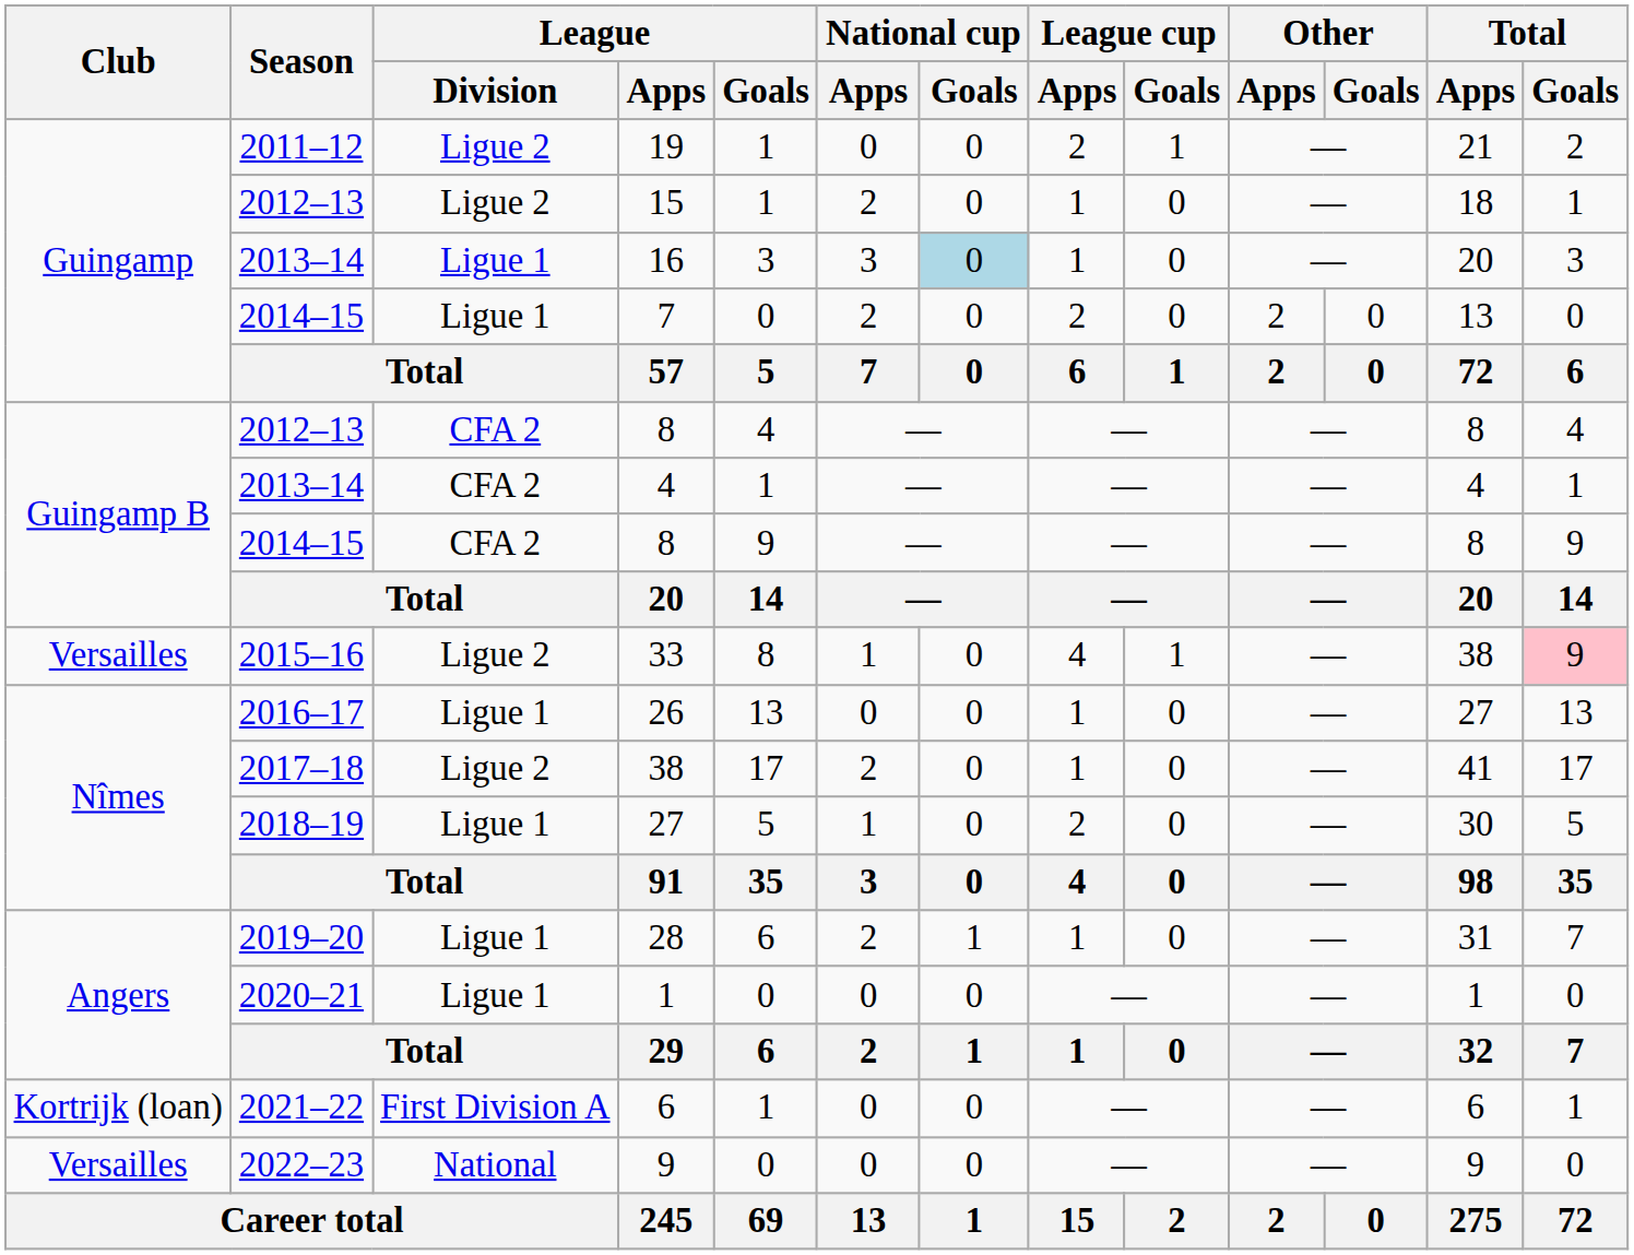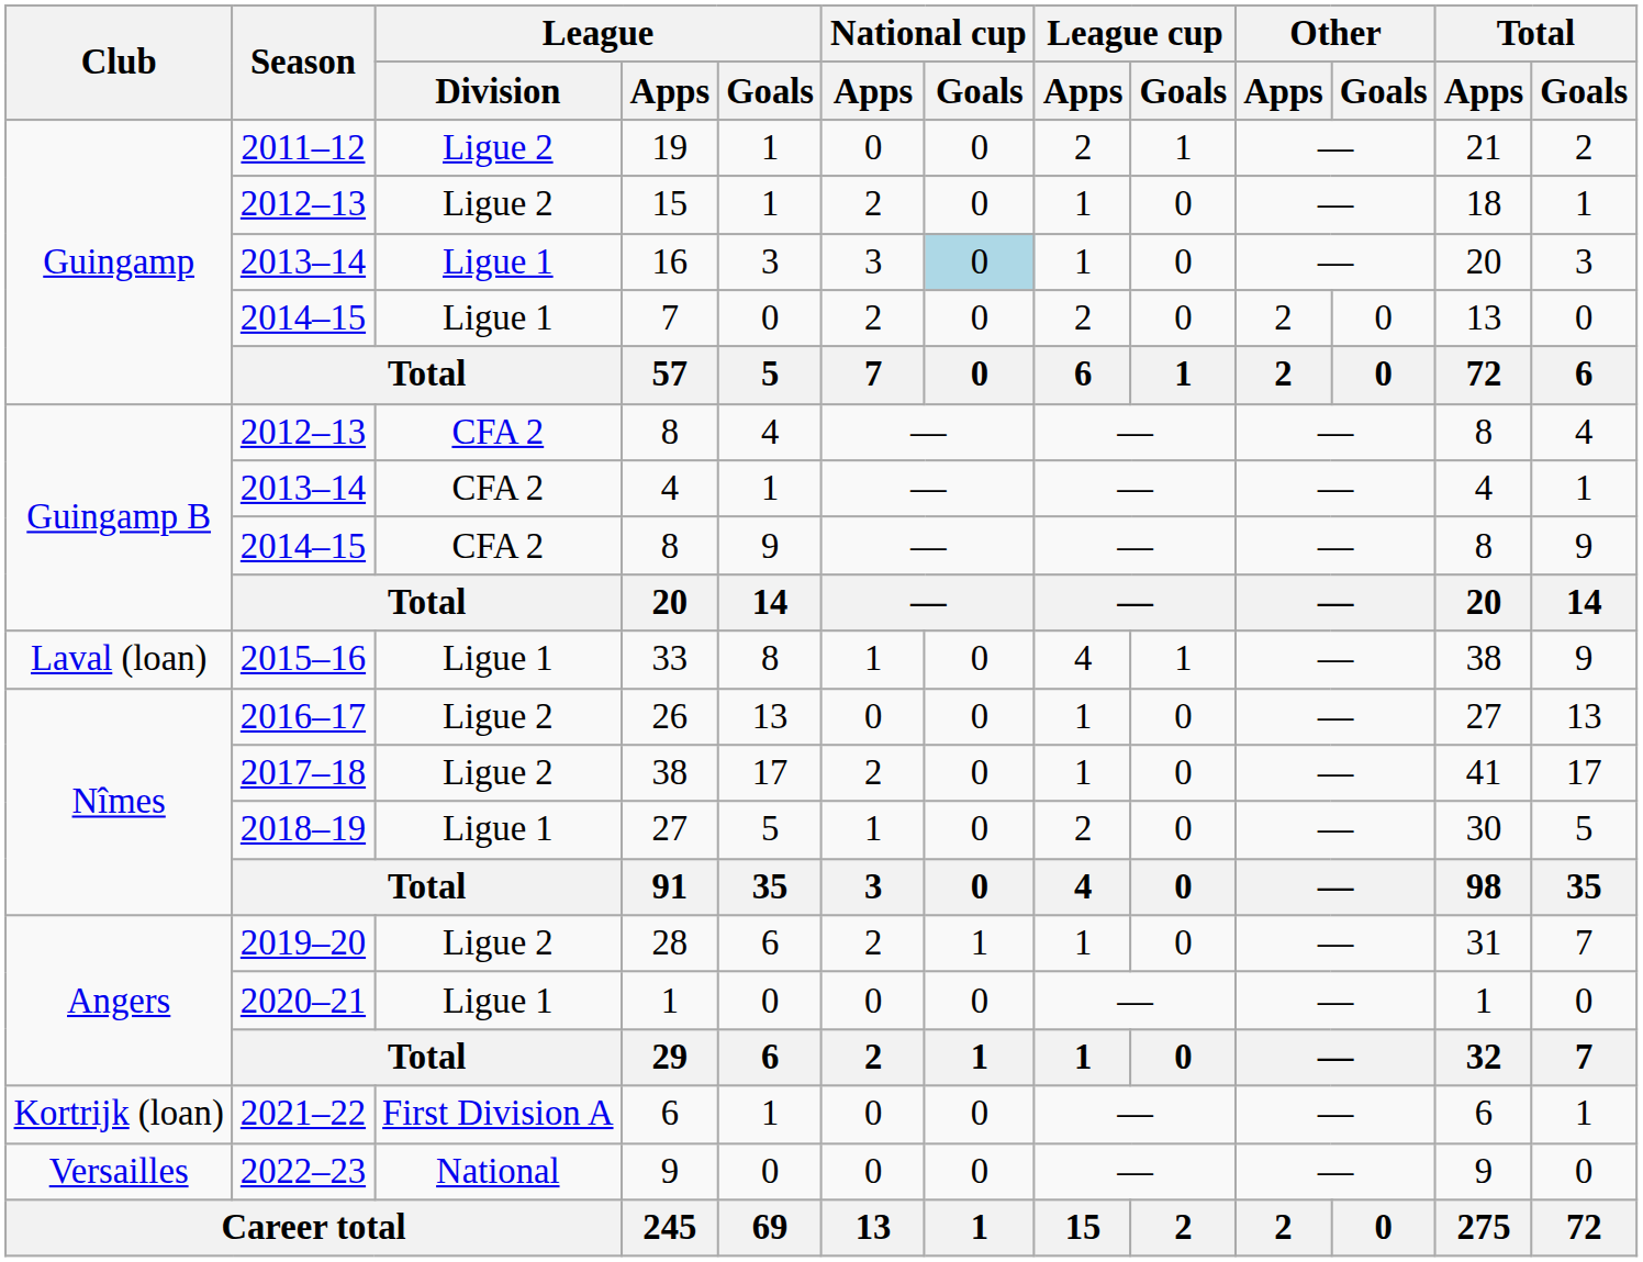33 | Club: Versailles -> Laval (loan)
33 | League / Division: Ligue 2 -> Ligue 1
33 | Total / Goals: pink background -> no background
26 | League / Division: Ligue 1 -> Ligue 2
28 | League / Division: Ligue 1 -> Ligue 2
